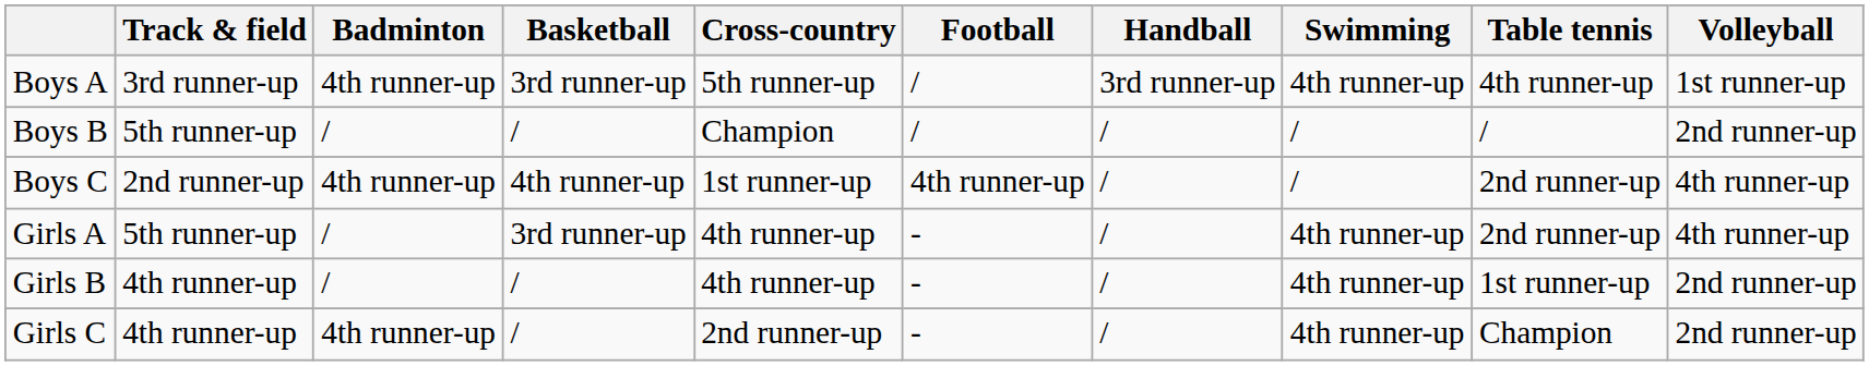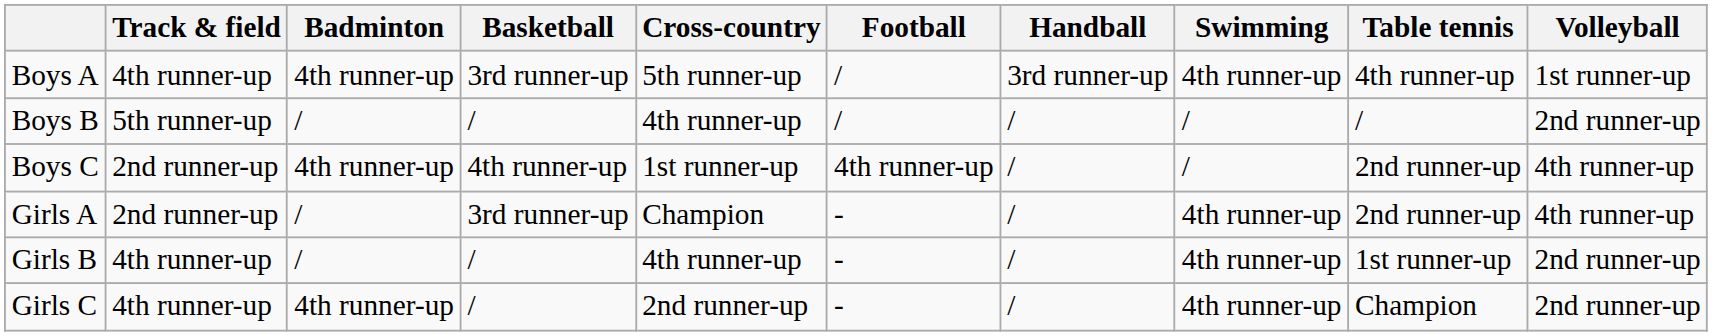Boys A | Track & field: 3rd runner-up -> 4th runner-up
Boys B | Cross-country: Champion -> 4th runner-up
Girls A | Track & field: 5th runner-up -> 2nd runner-up
Girls A | Cross-country: 4th runner-up -> Champion
